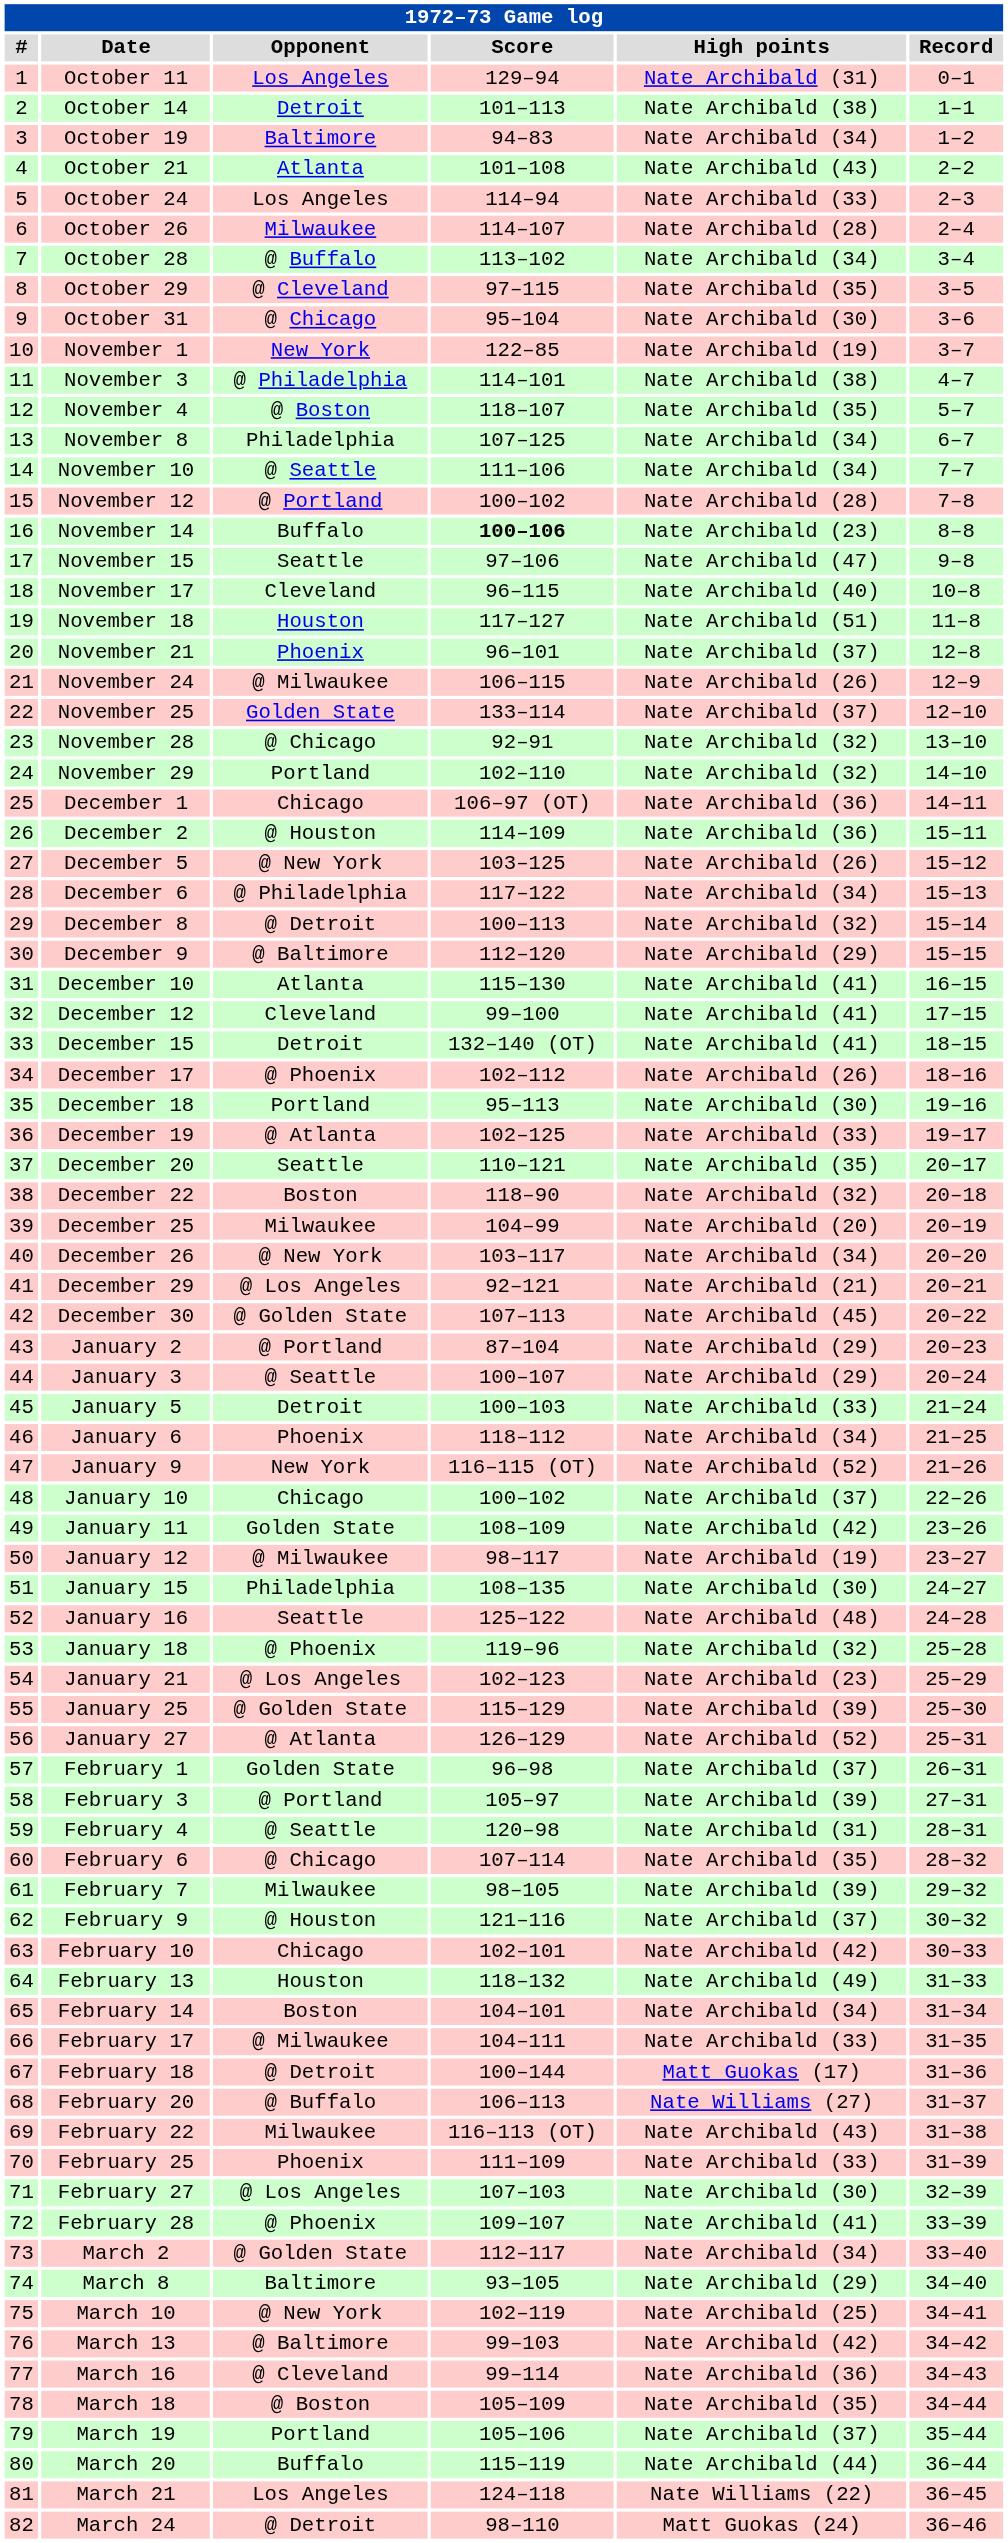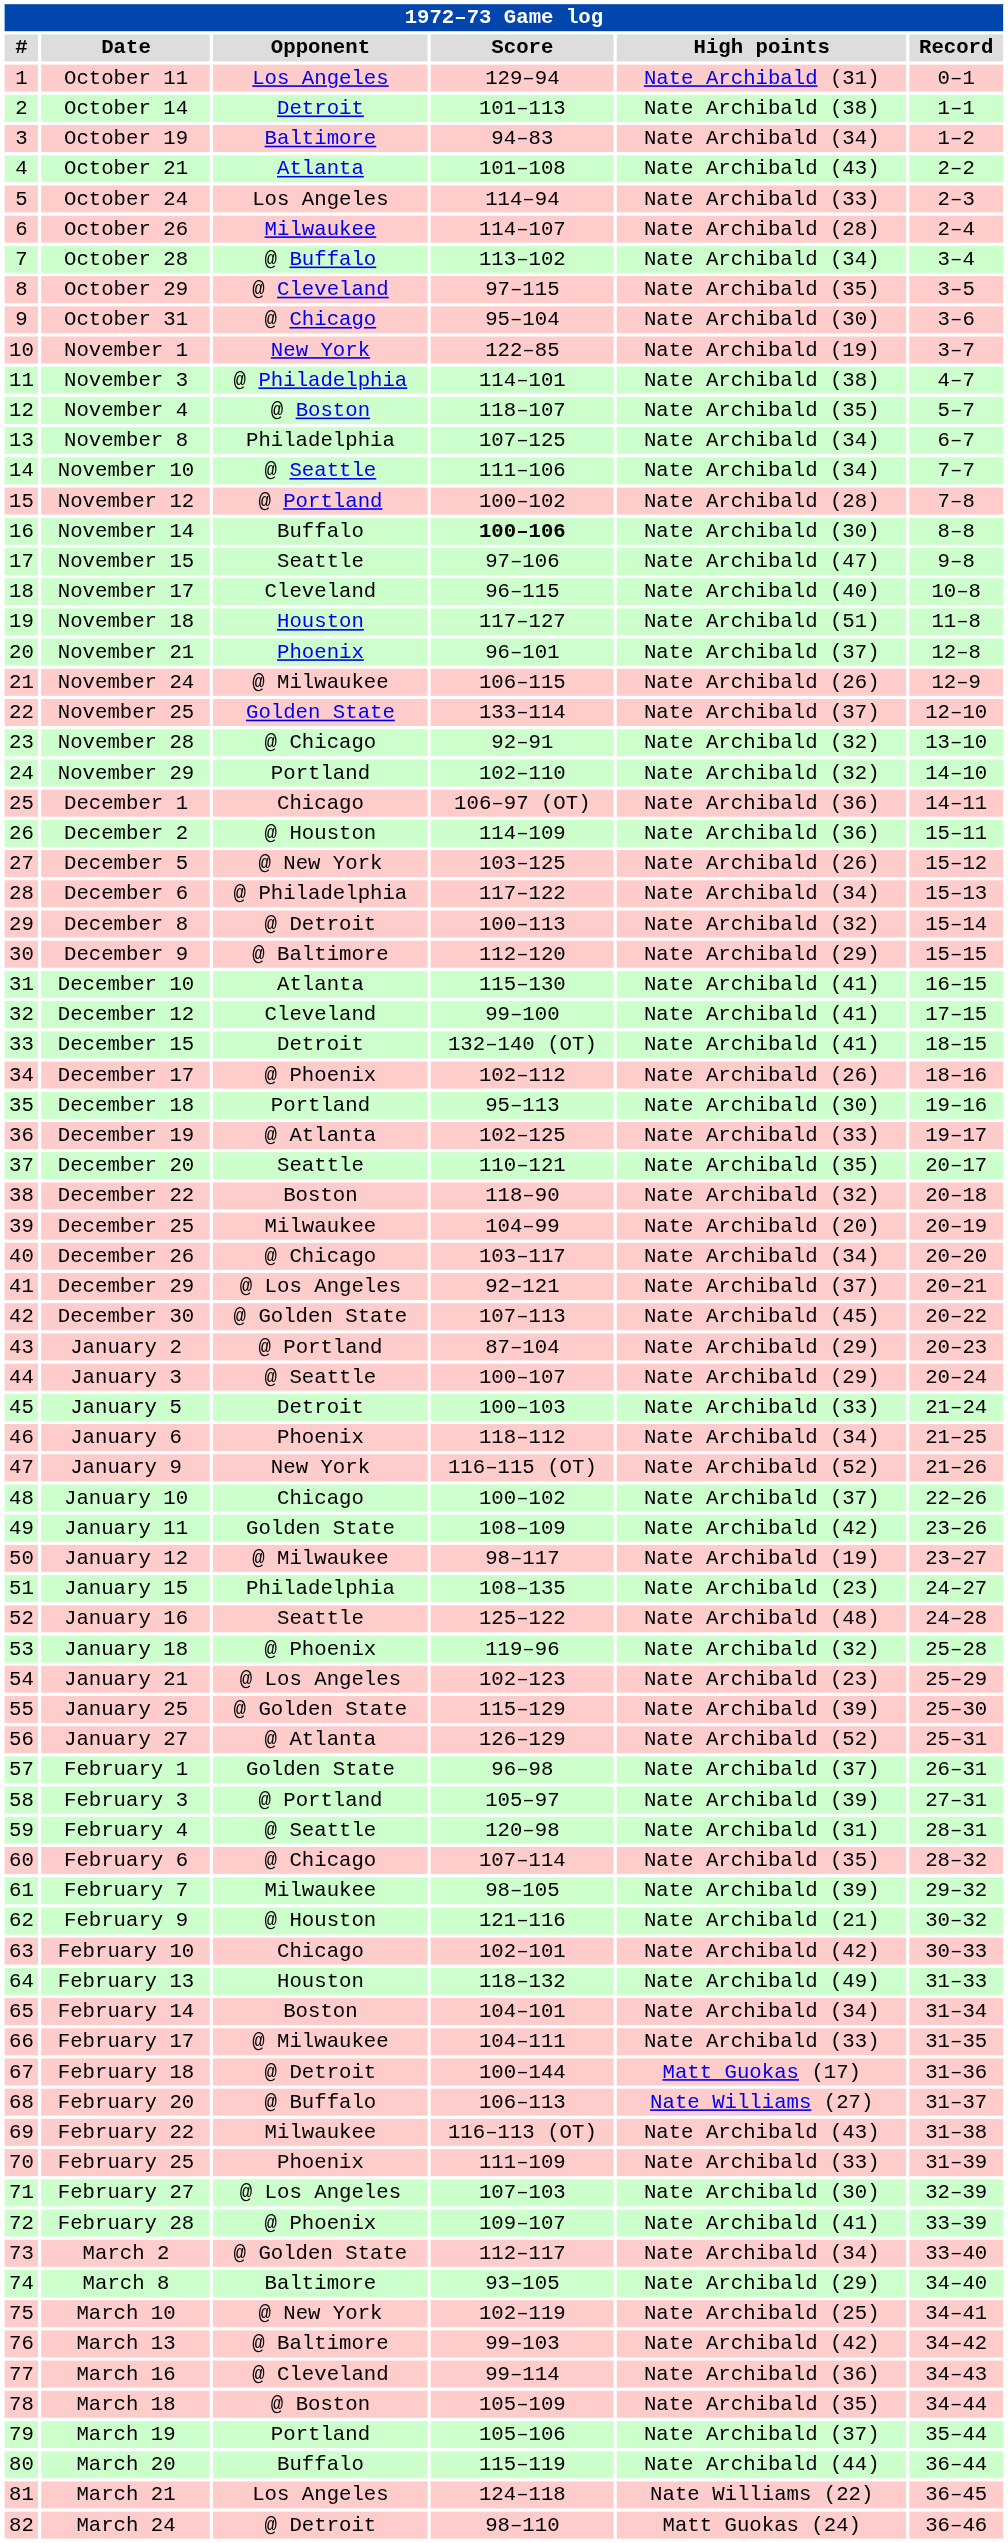November 14 | High points: Nate Archibald (23) -> Nate Archibald (30)
December 26 | Opponent: @ New York -> @ Chicago
December 29 | High points: Nate Archibald (21) -> Nate Archibald (37)
January 15 | High points: Nate Archibald (30) -> Nate Archibald (23)
February 9 | High points: Nate Archibald (37) -> Nate Archibald (21)
